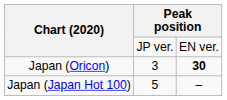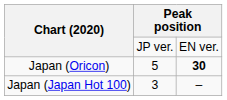Japan (Oricon) | column 2: 3 -> 5
Japan (Japan Hot 100) | column 2: 5 -> 3
